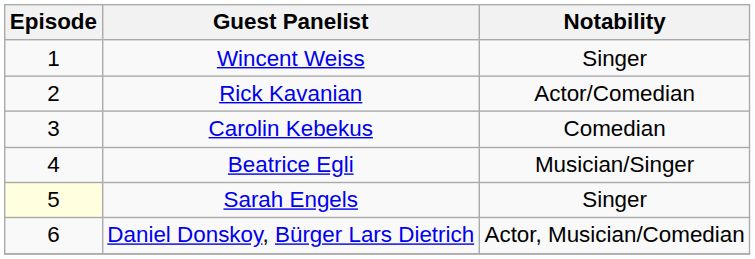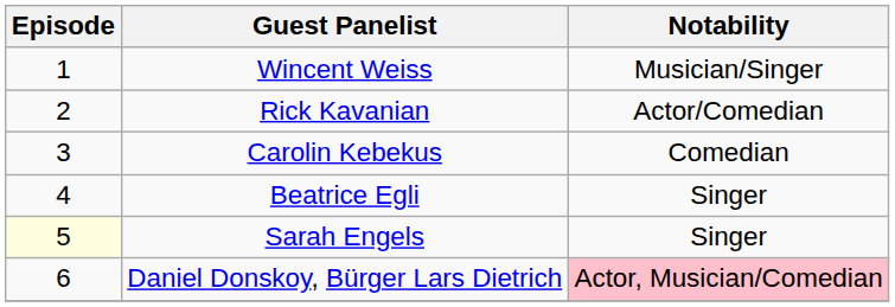Wincent Weiss | Notability: Singer -> Musician/Singer
Beatrice Egli | Notability: Musician/Singer -> Singer
Daniel Donskoy, Bürger Lars Dietrich | Notability: no background -> pink background
